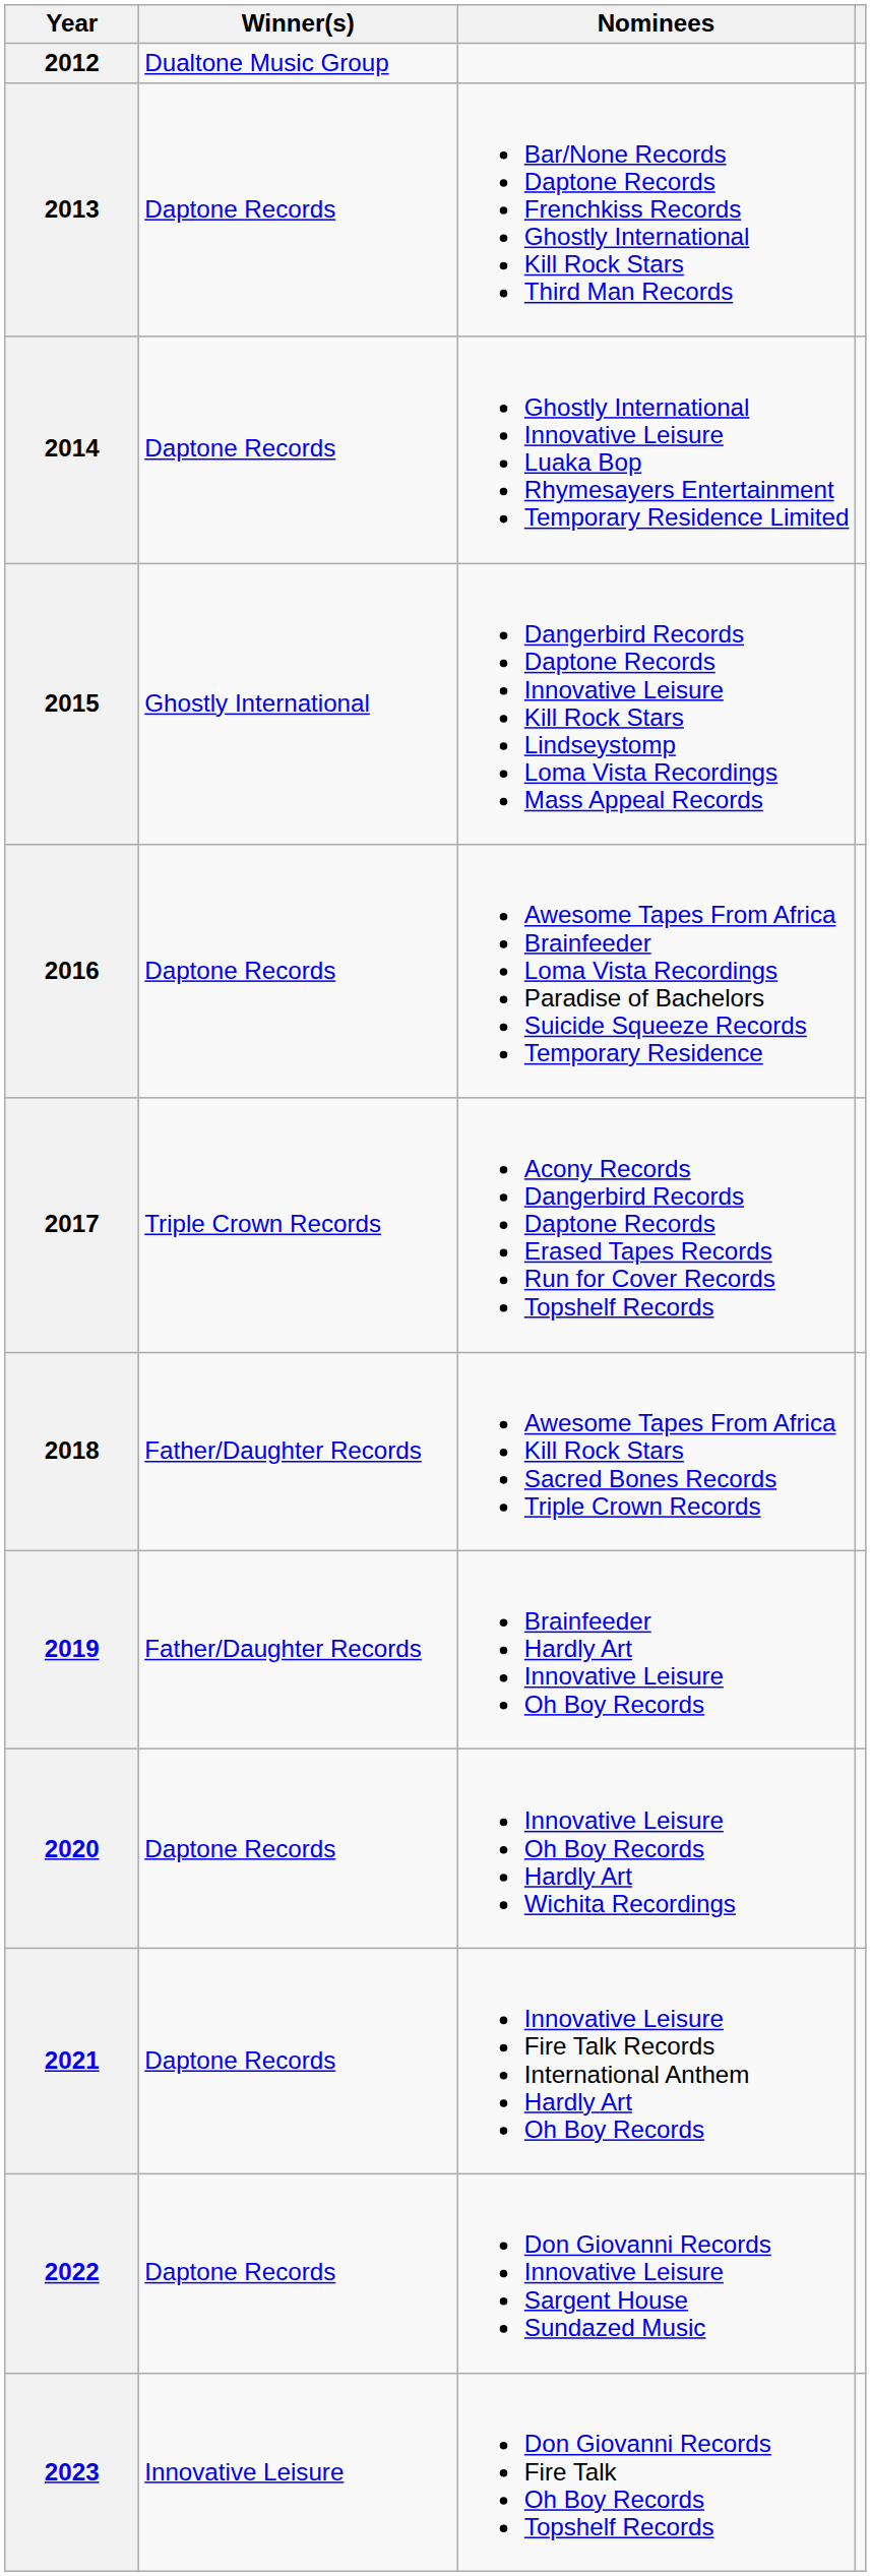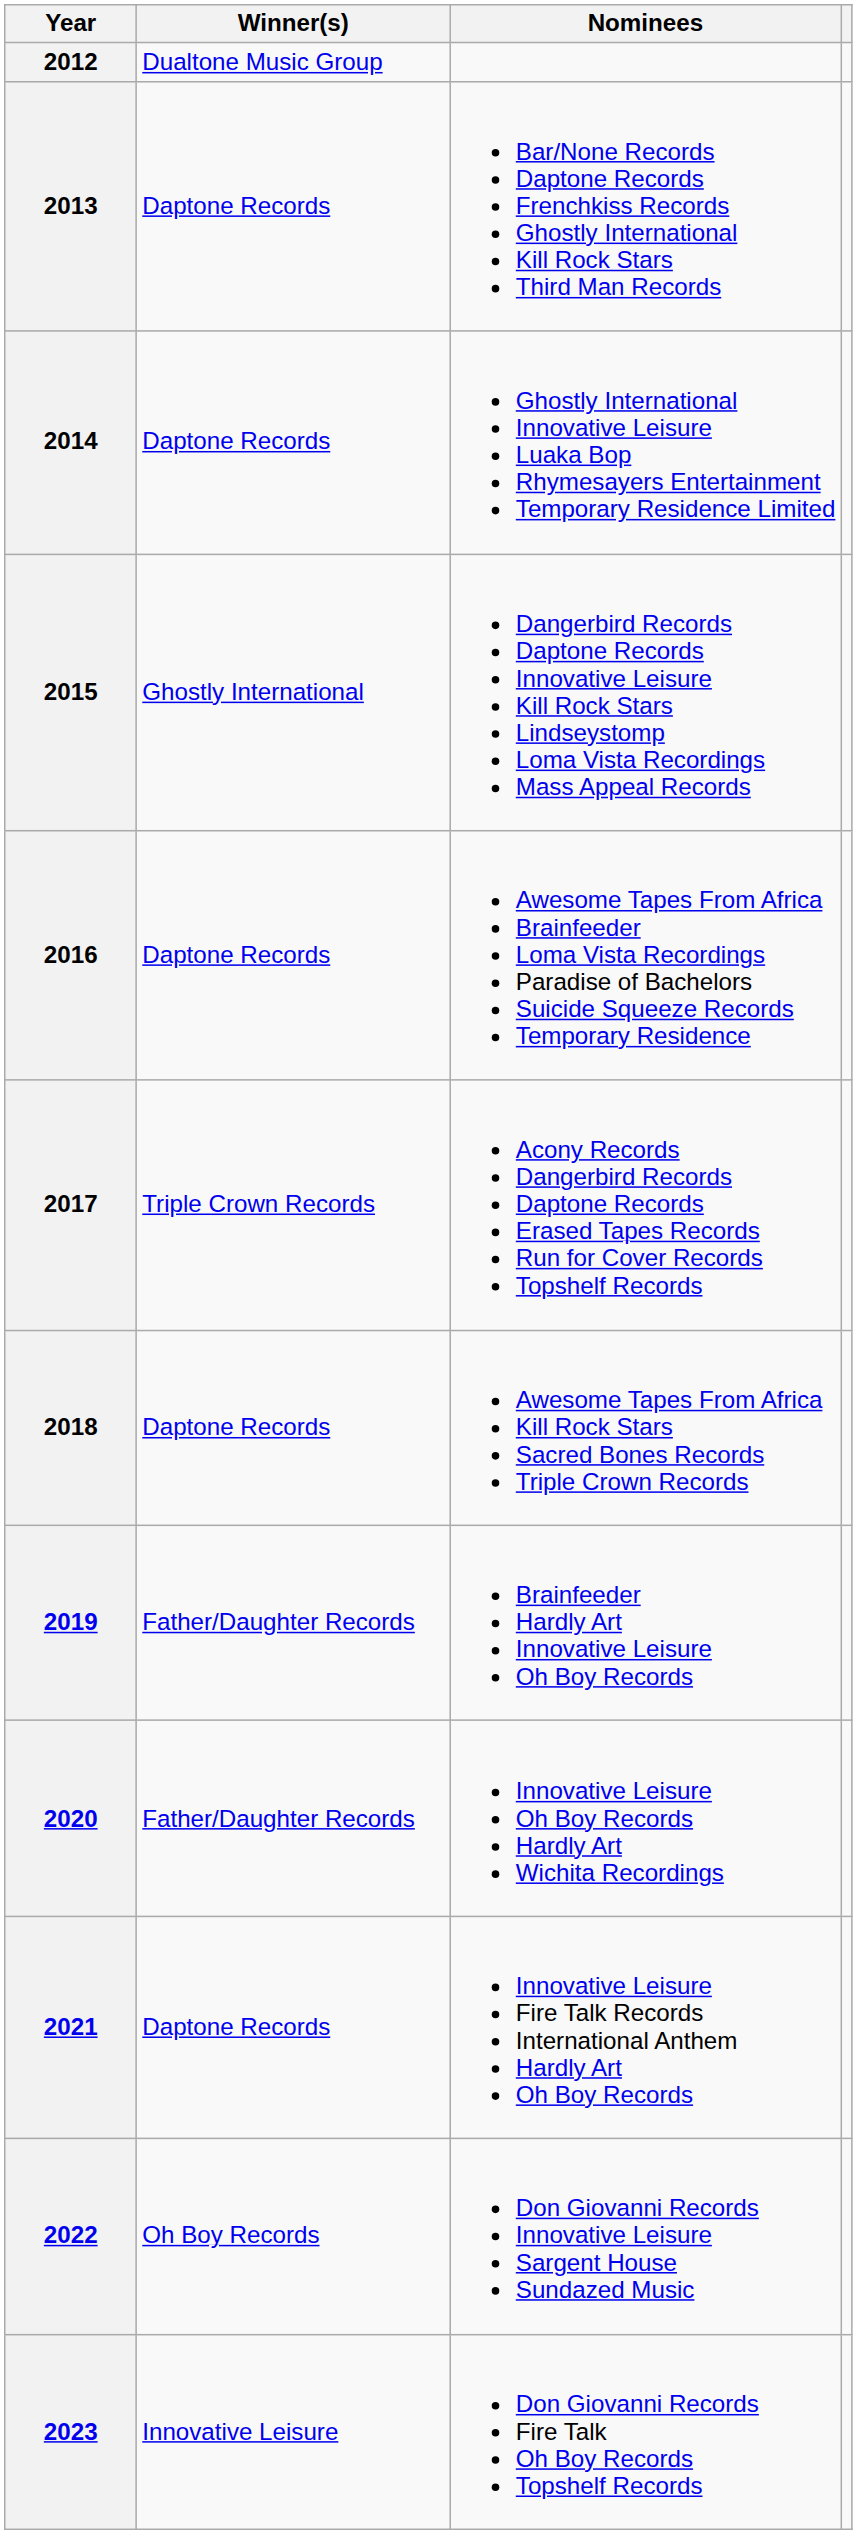2018 | Winner(s): Father/Daughter Records -> Daptone Records
2020 | Winner(s): Daptone Records -> Father/Daughter Records
2022 | Winner(s): Daptone Records -> Oh Boy Records
